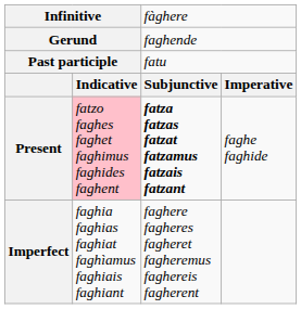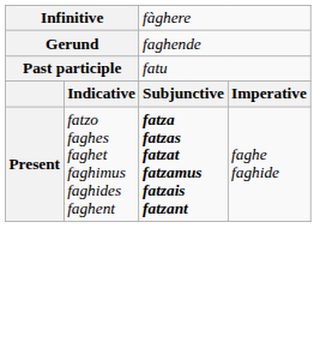Present | column 2: pink background -> no background
- row: Imperfect | faghia faghias faghiat faghìamus faghiais faghiant | faghere fagheres fagheret fagheremus faghereis fagherent
